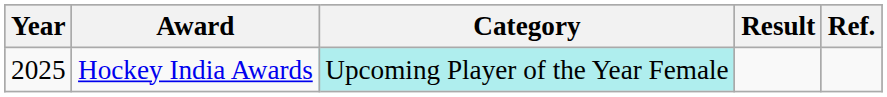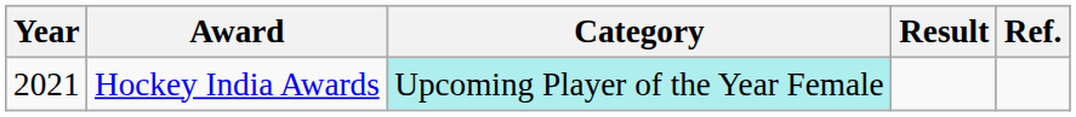Hockey India Awards | Year: 2025 -> 2021
